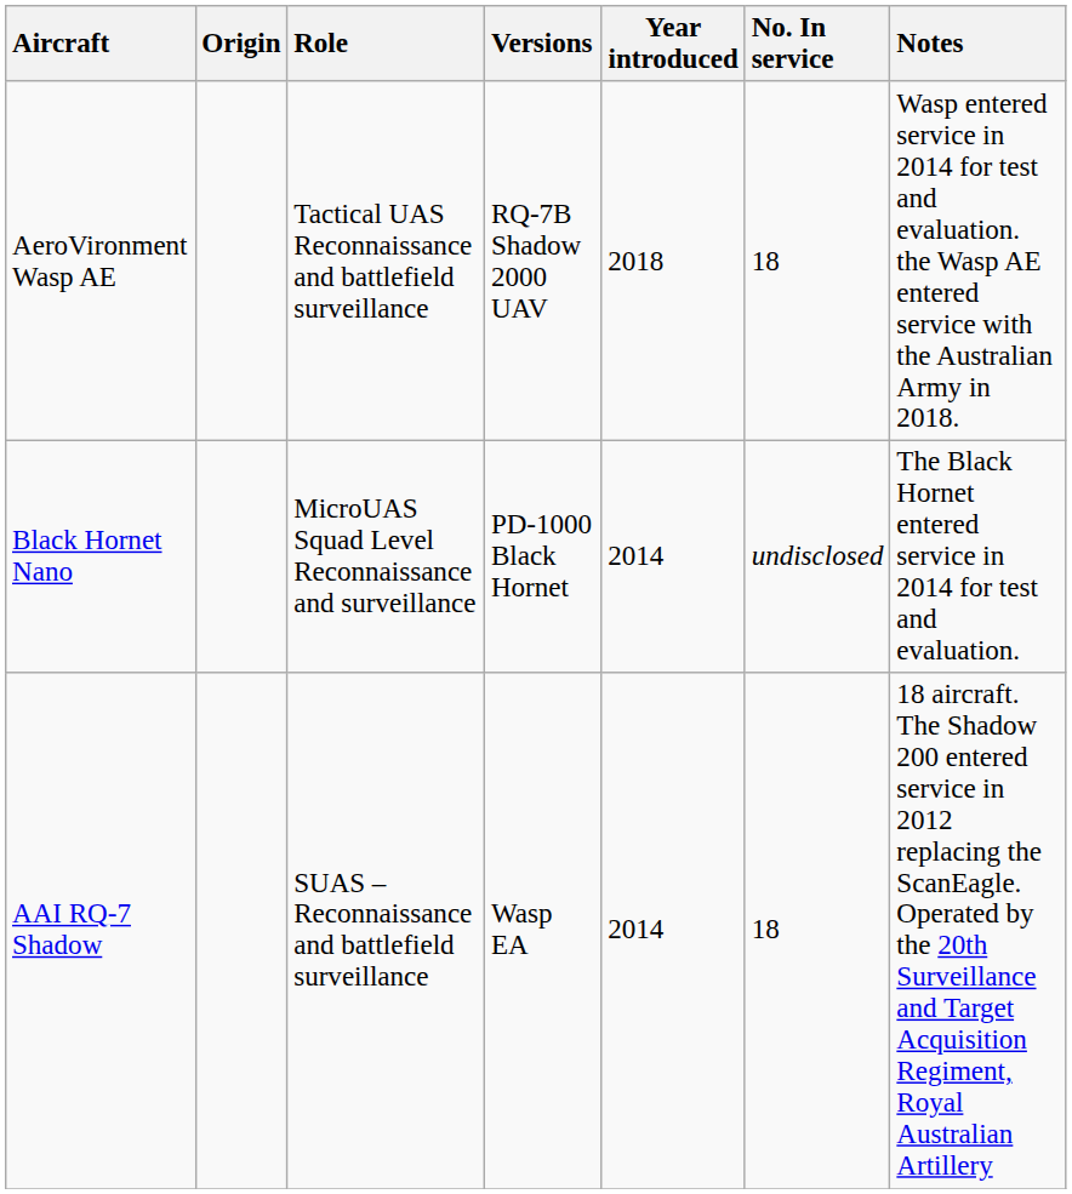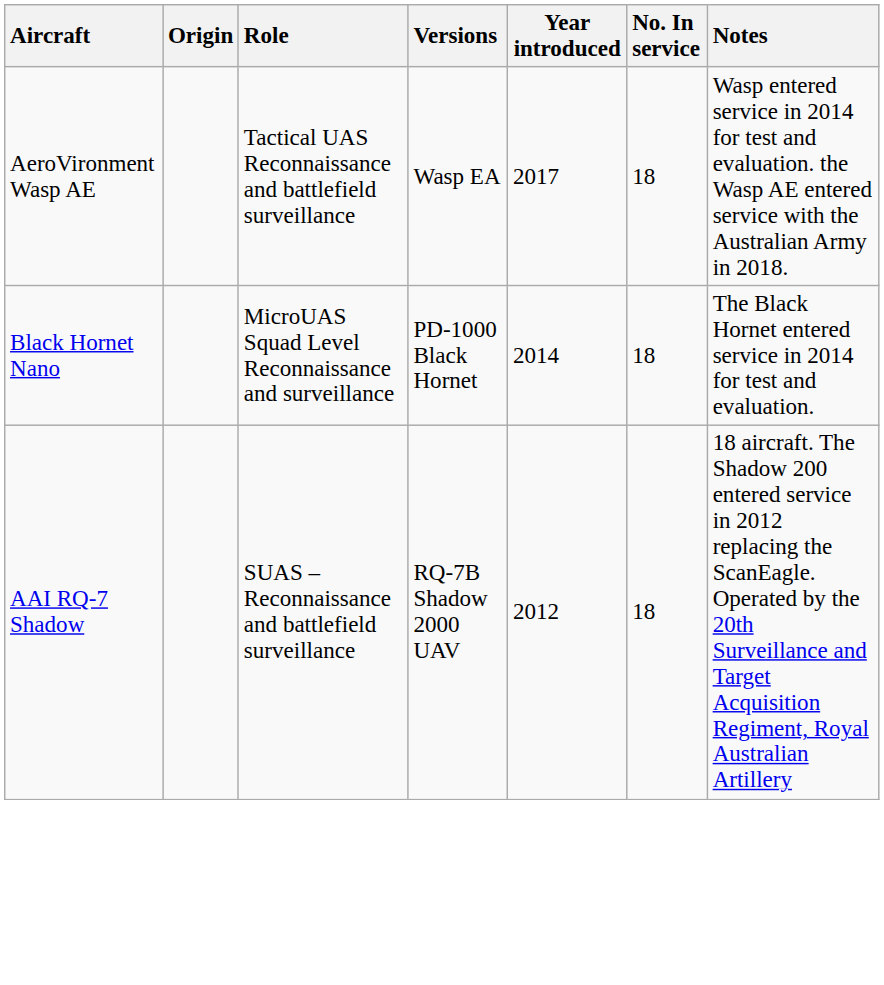AeroVironment Wasp AE | Versions: RQ-7B Shadow 2000 UAV -> Wasp EA
AeroVironment Wasp AE | Year introduced: 2018 -> 2017
Black Hornet Nano | No. In service: undisclosed -> 18
AAI RQ-7 Shadow | Versions: Wasp EA -> RQ-7B Shadow 2000 UAV
AAI RQ-7 Shadow | Year introduced: 2014 -> 2012
